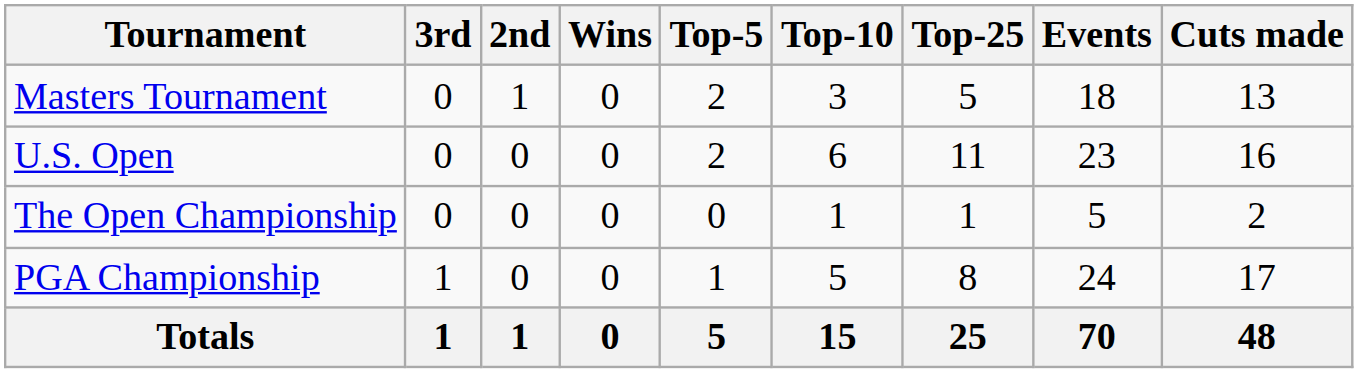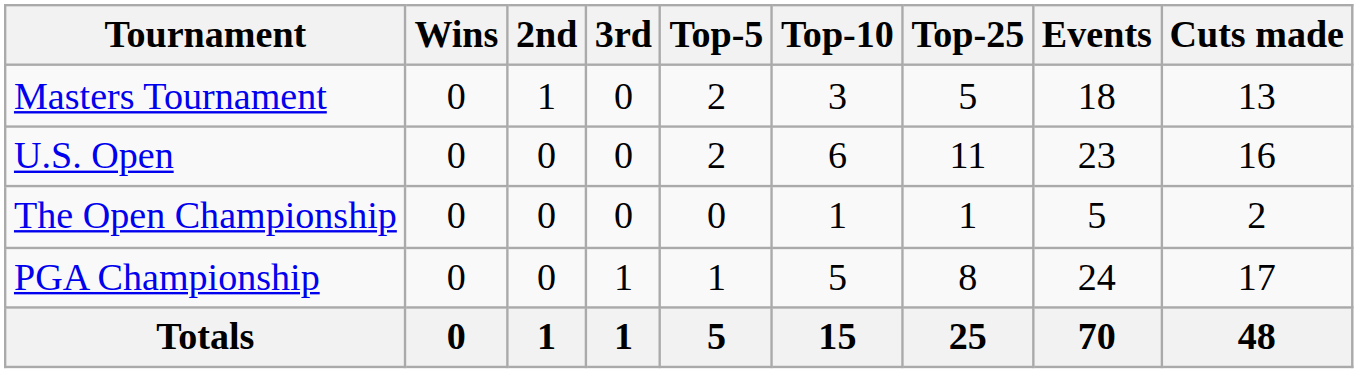columns swapped: Wins <-> 3rd
